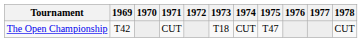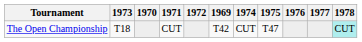columns swapped: 1969 <-> 1973
The Open Championship | 1978: no background -> paleturquoise background
